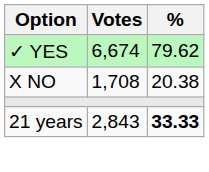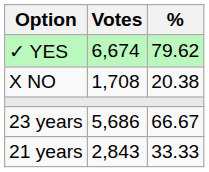+ row: 23 years | 5,686 | 66.67
21 years | %: bold -> normal
